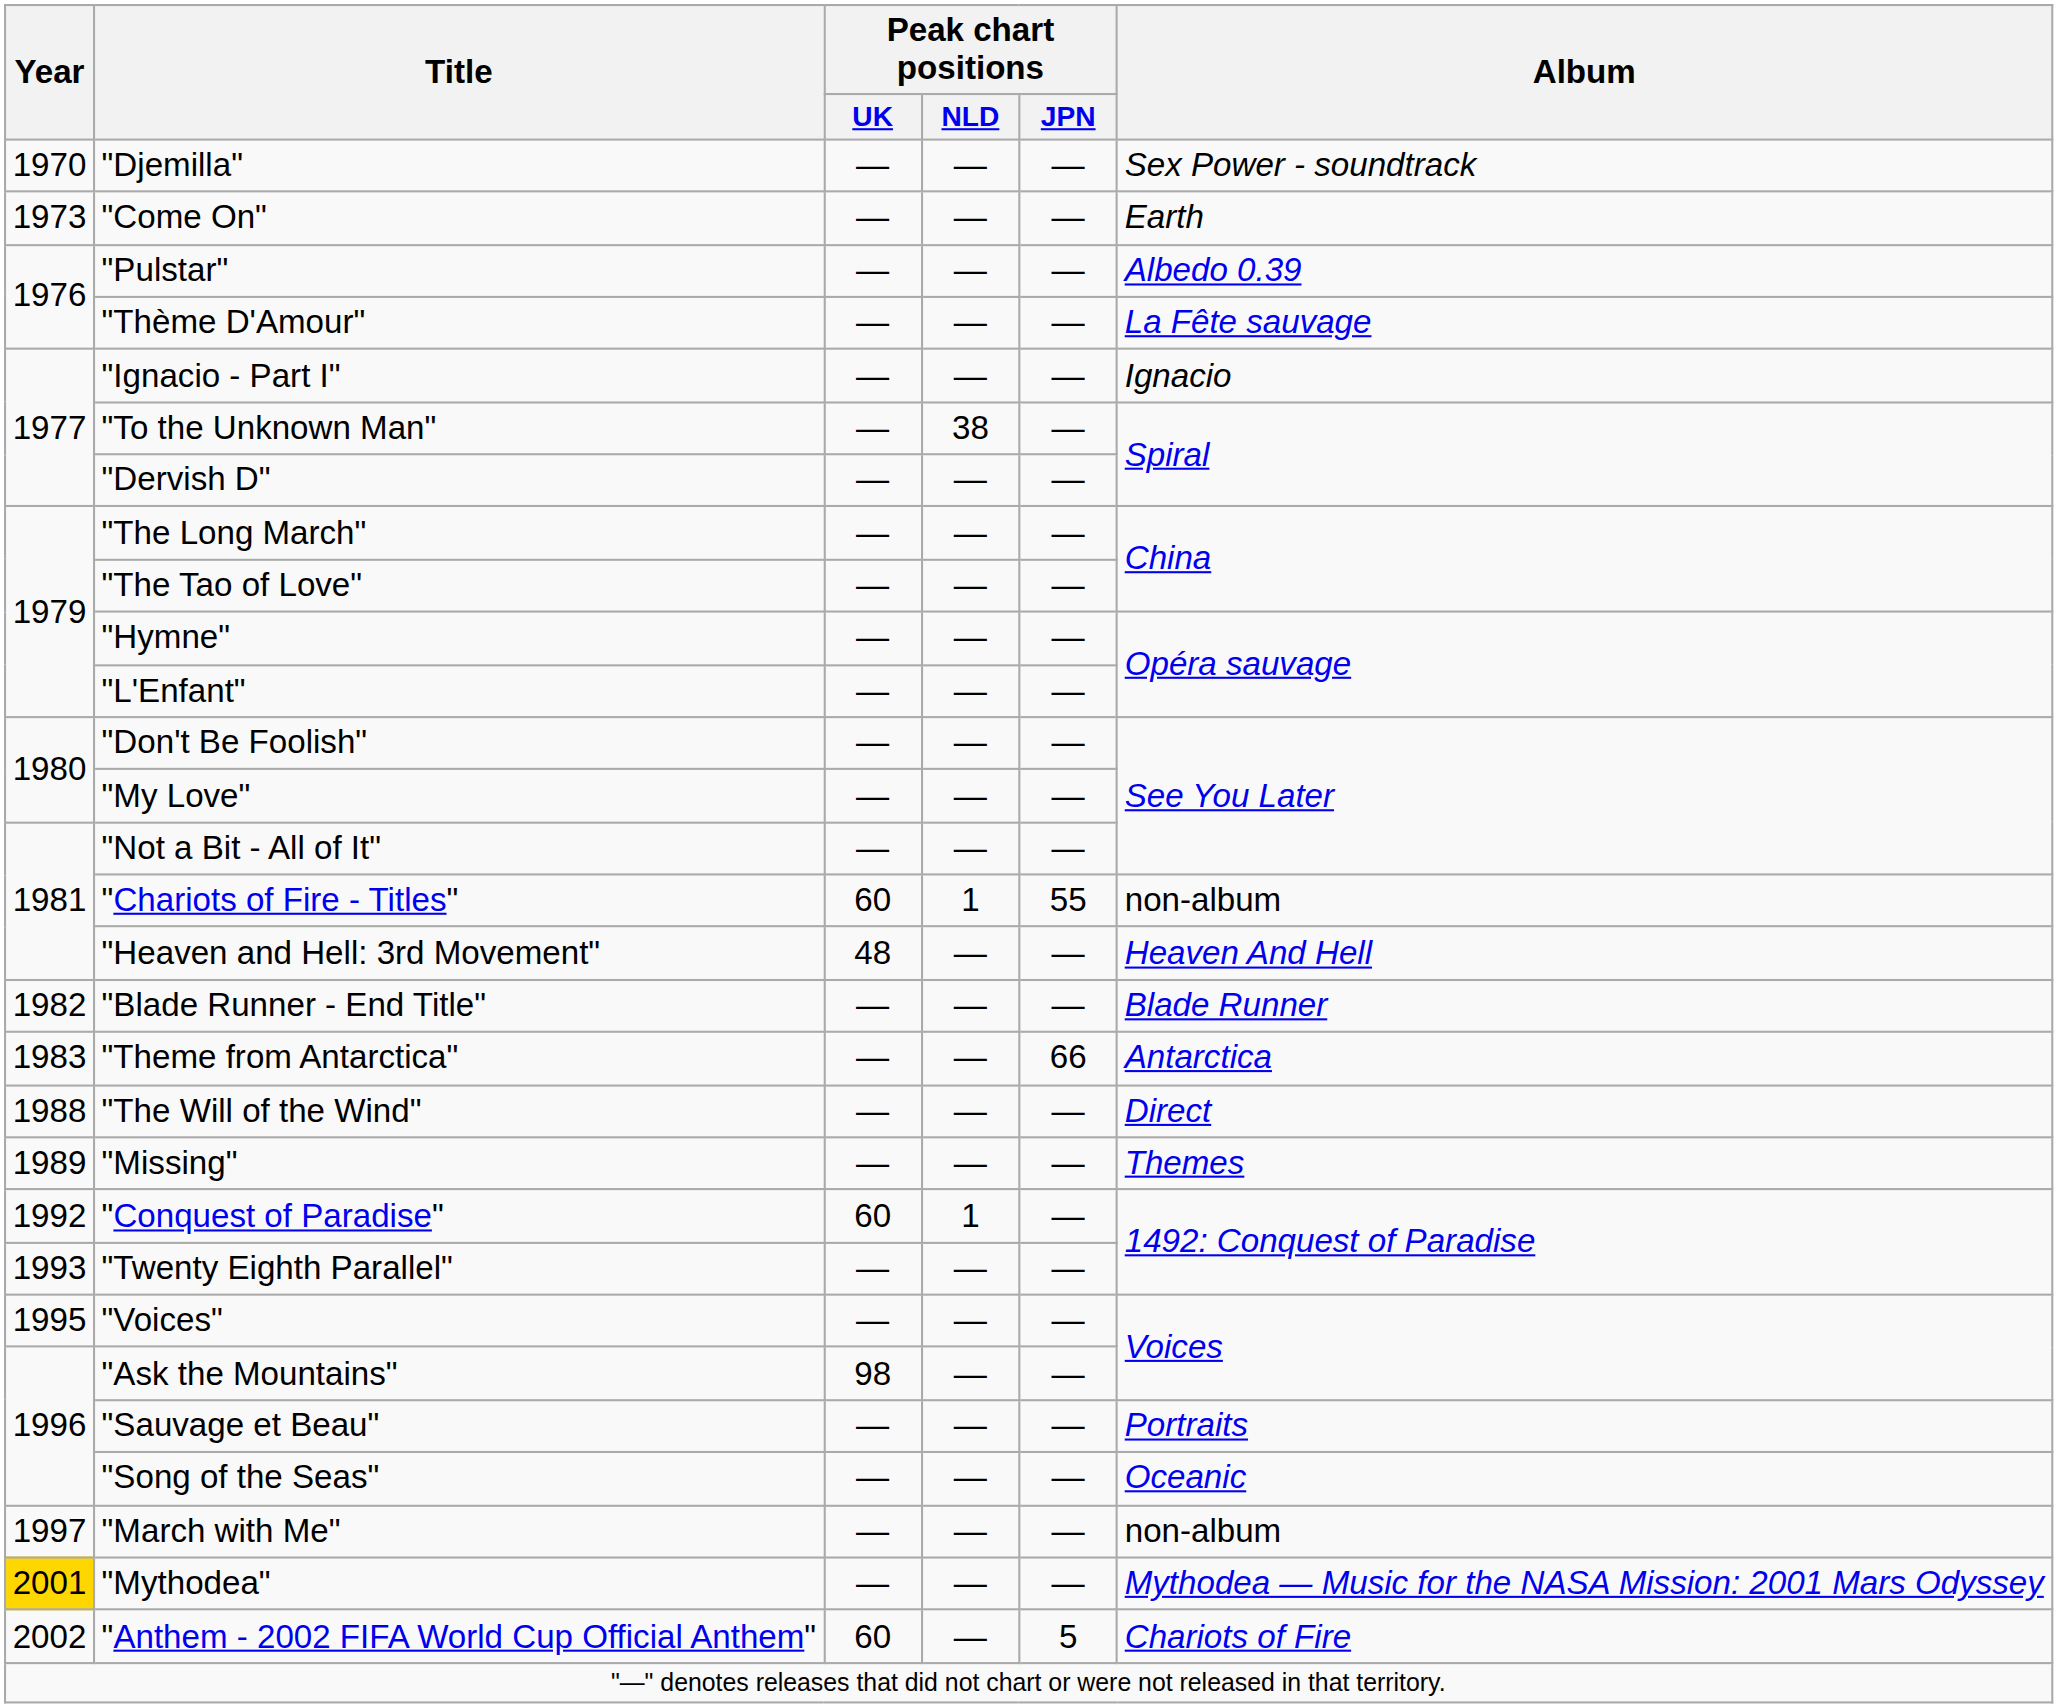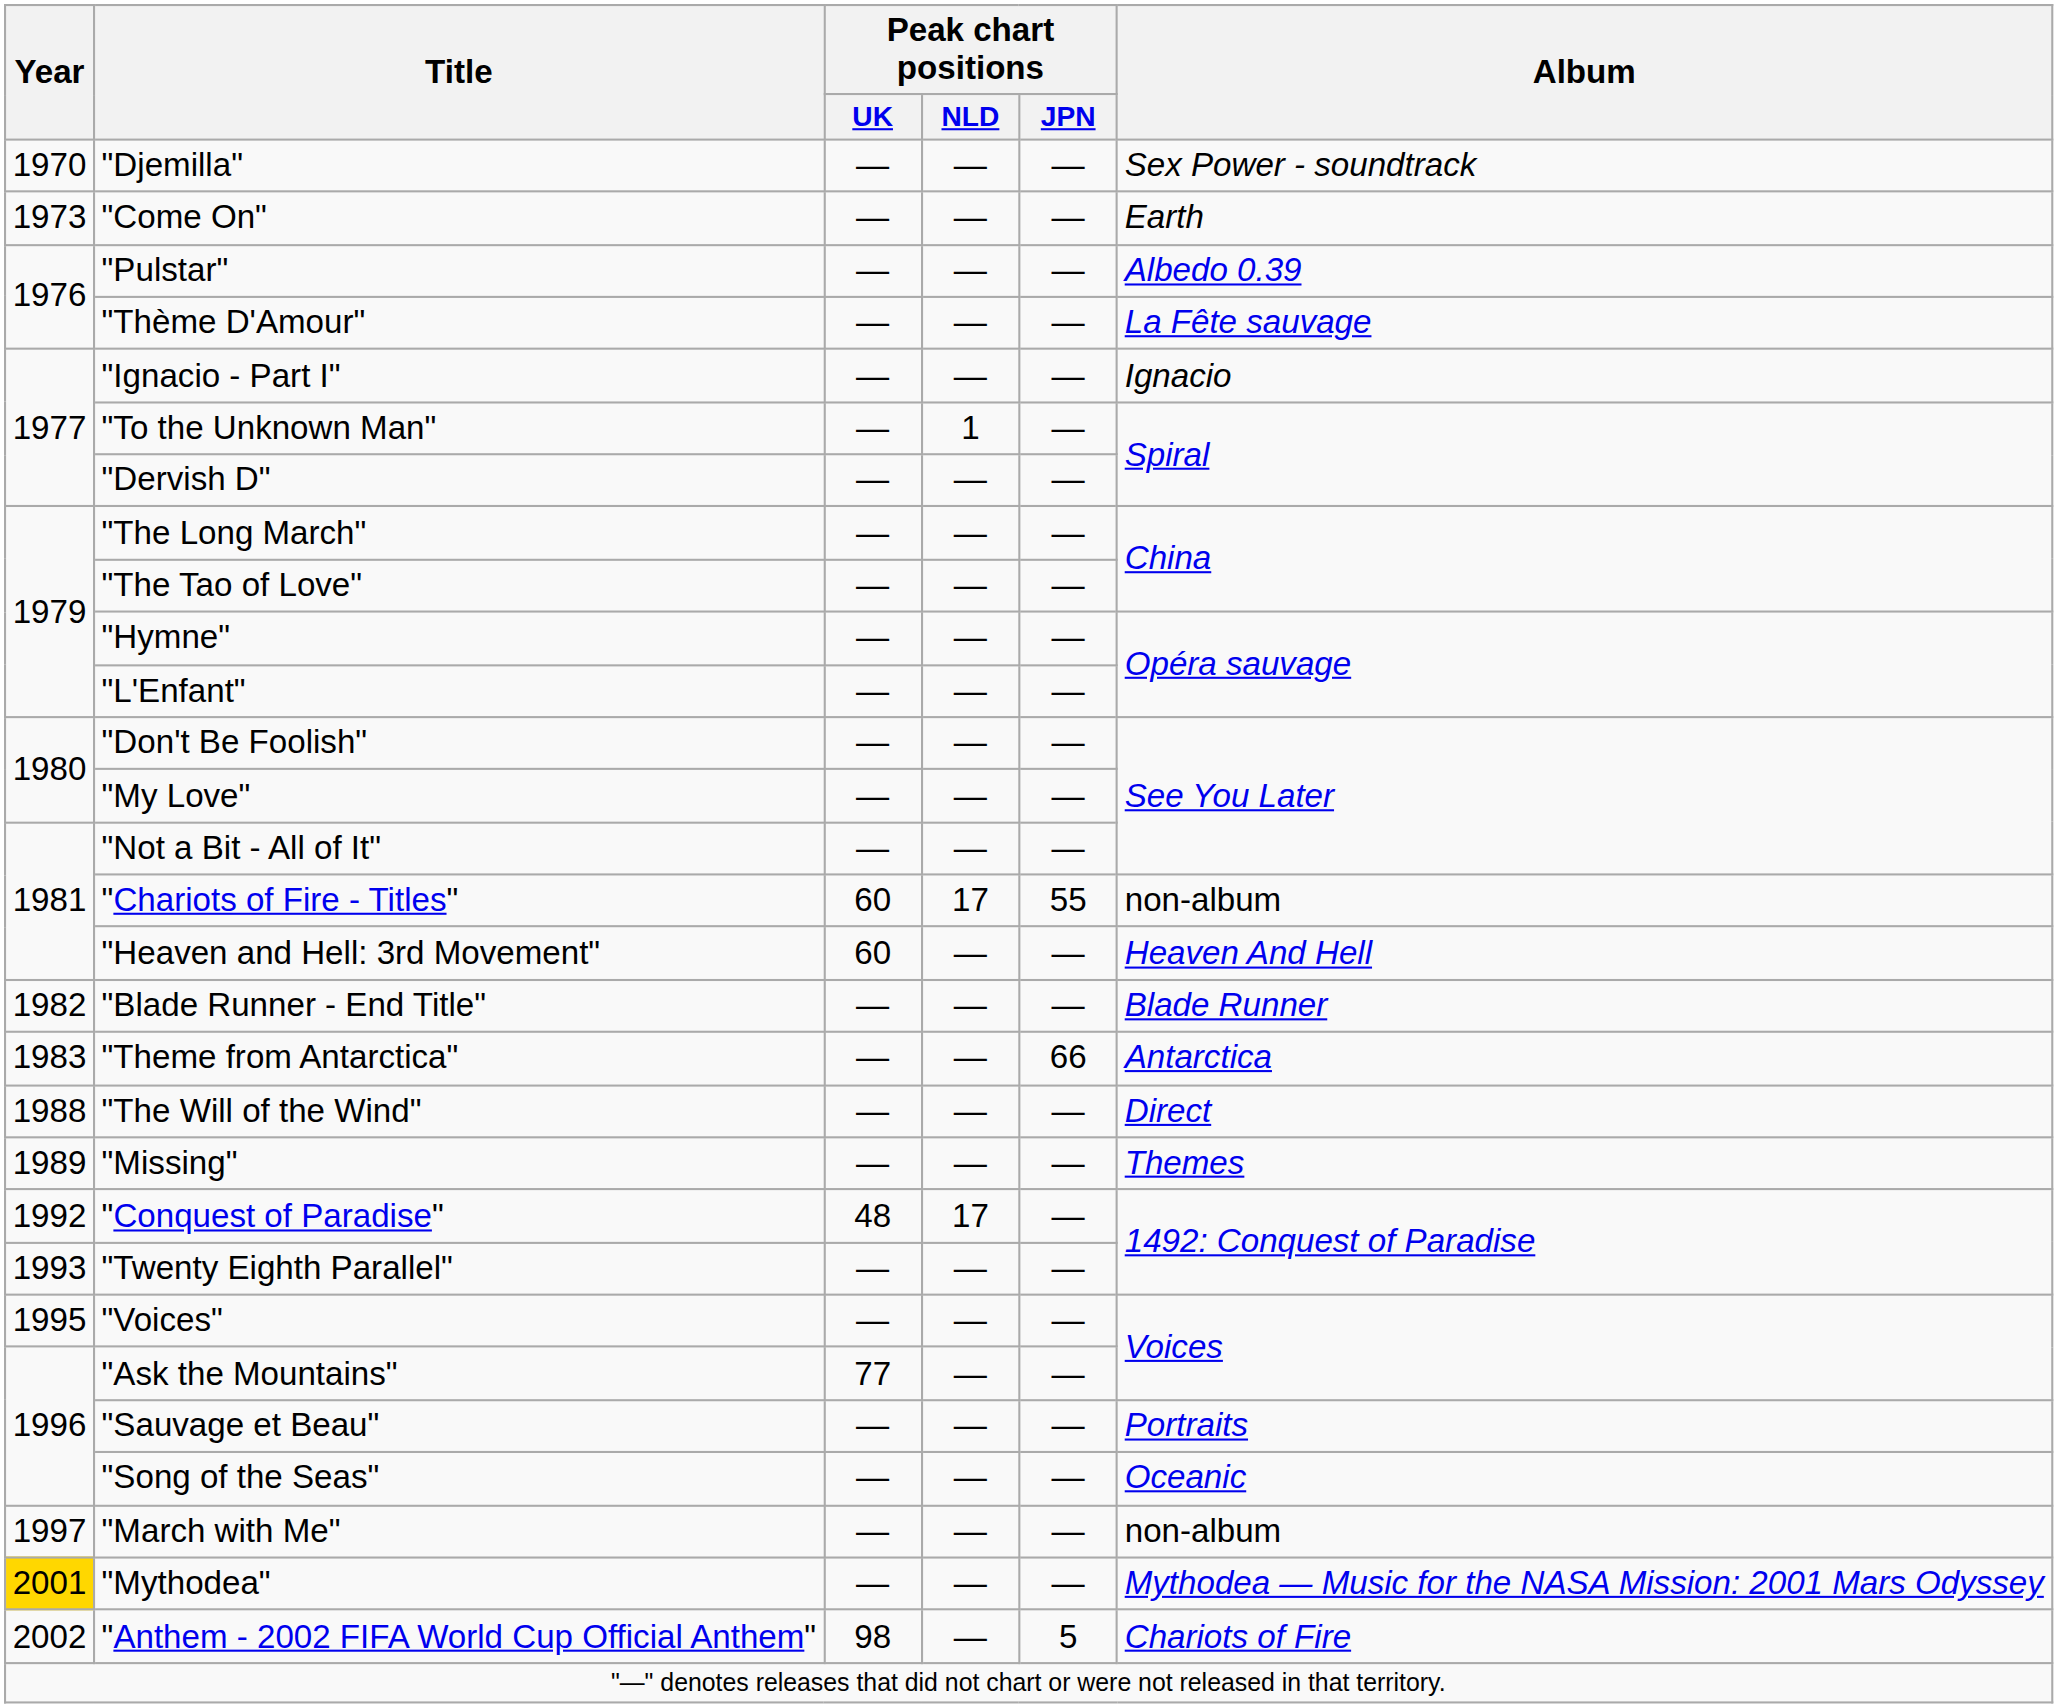"To the Unknown Man" | Peak chart positions / NLD: 38 -> 1
"Chariots of Fire - Titles" | Peak chart positions / NLD: 1 -> 17
"Heaven and Hell: 3rd Movement" | Peak chart positions / UK: 48 -> 60
"Conquest of Paradise" | Peak chart positions / UK: 60 -> 48
"Conquest of Paradise" | Peak chart positions / NLD: 1 -> 17
"Ask the Mountains" | Peak chart positions / UK: 98 -> 77
"Anthem - 2002 FIFA World Cup Official Anthem" | Peak chart positions / UK: 60 -> 98
